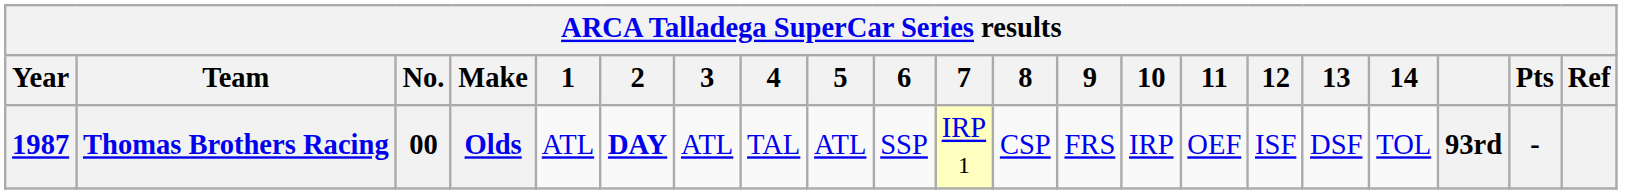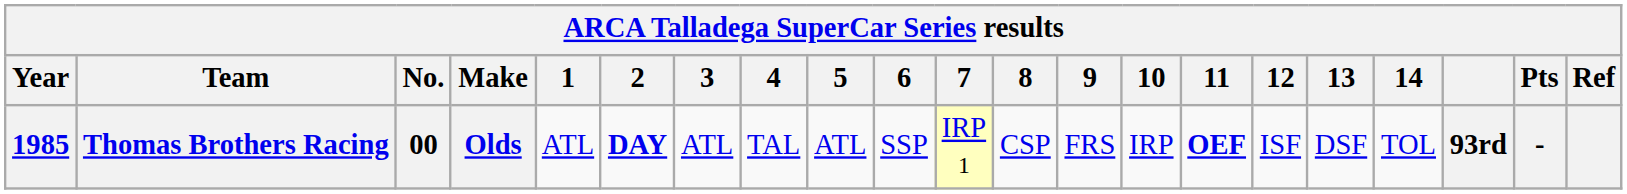Thomas Brothers Racing | Year: 1987 -> 1985
Thomas Brothers Racing | 11: normal -> bold
